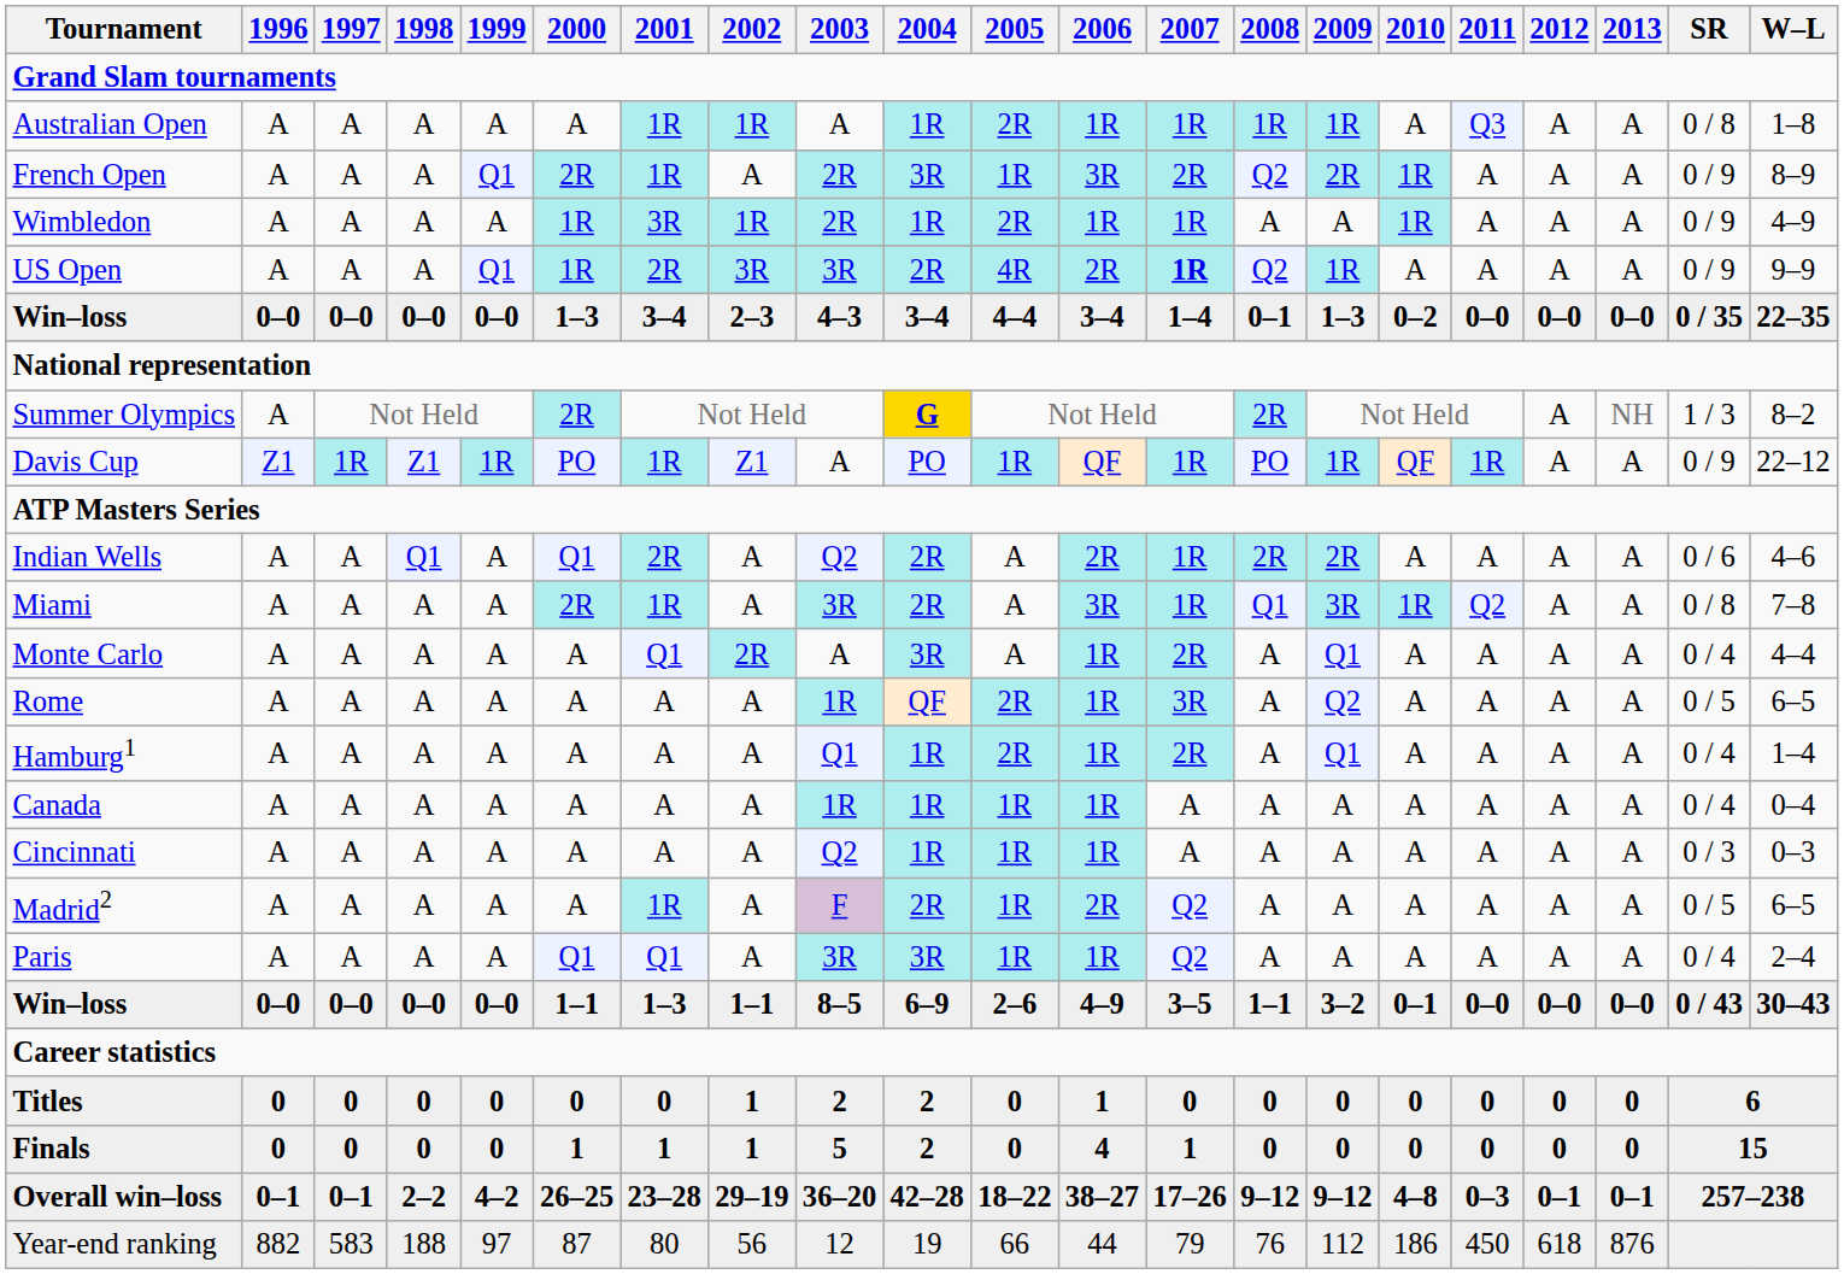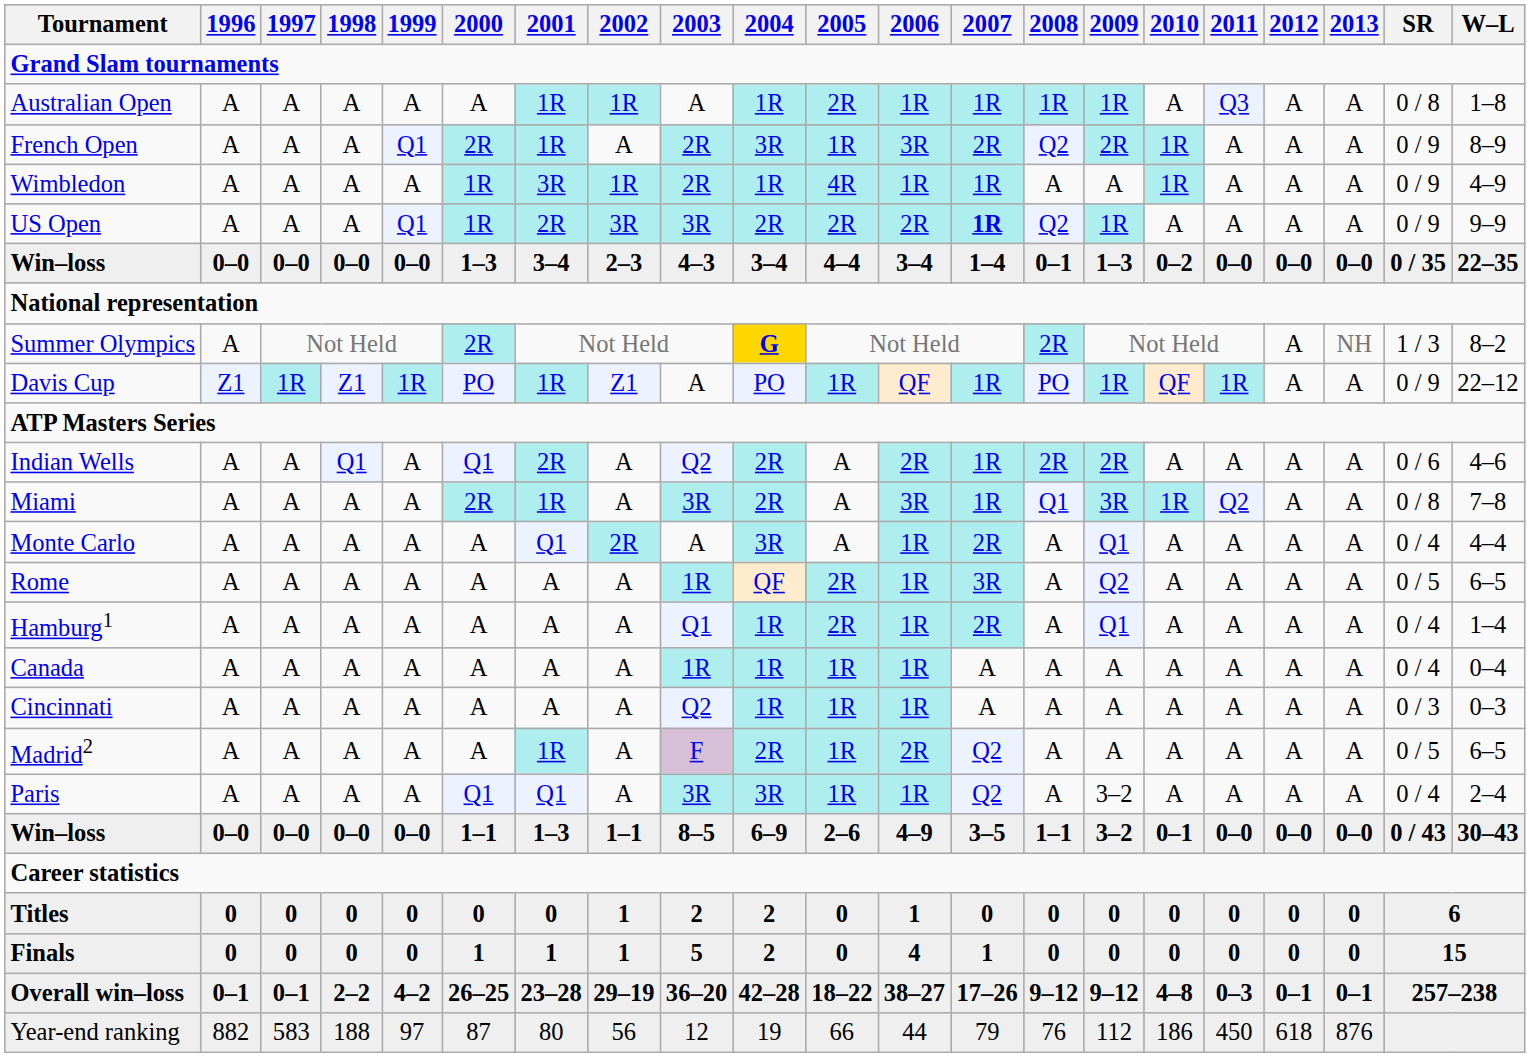Wimbledon | 2005: 2R -> 4R
US Open | 2005: 4R -> 2R
Paris | 2009: A -> 3–2
